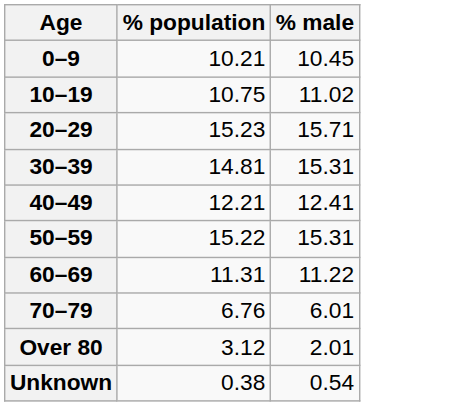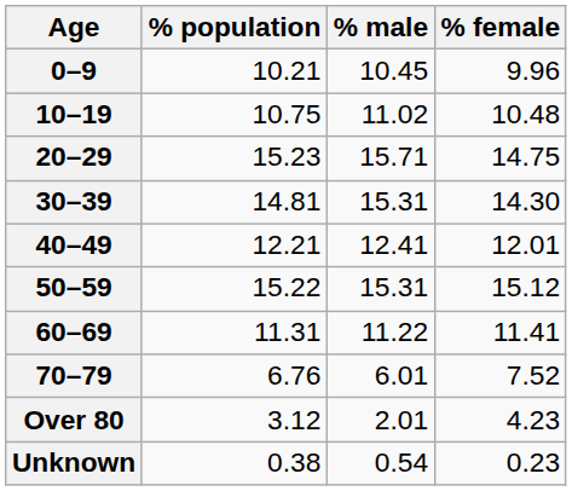+ column: % female | 9.96 | 10.48 | 14.75 | 14.30 | 12.01 | 15.12 | 11.41 | 7.52 | 4.23 | 0.23
